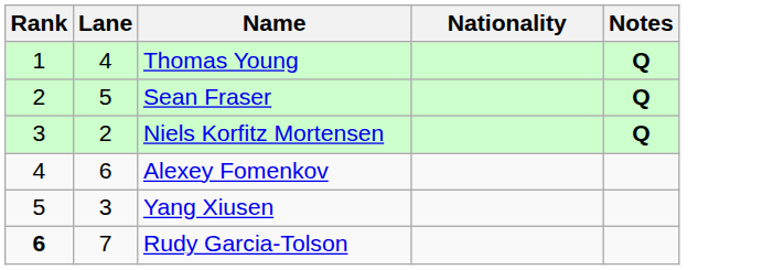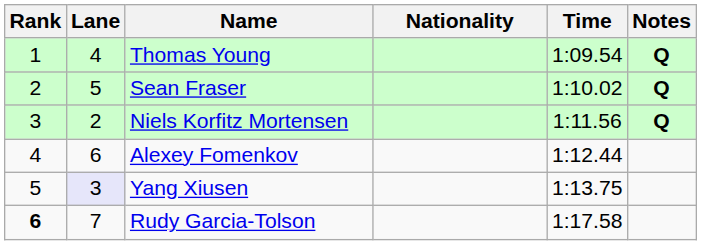+ column: Time | 1:09.54 | 1:10.02 | 1:11.56 | 1:12.44 | 1:13.75 | 1:17.58
Yang Xiusen | Lane: no background -> lavender background
